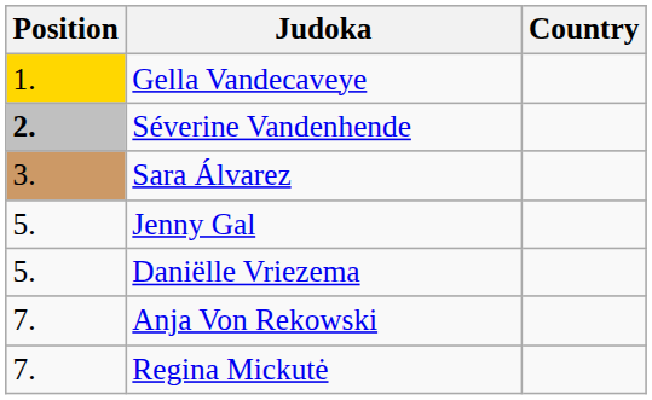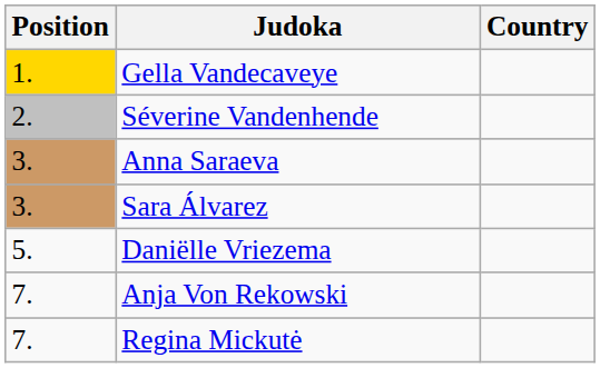Séverine Vandenhende | Position: bold -> normal
+ row: 3. | Anna Saraeva
- row: 5. | Jenny Gal
